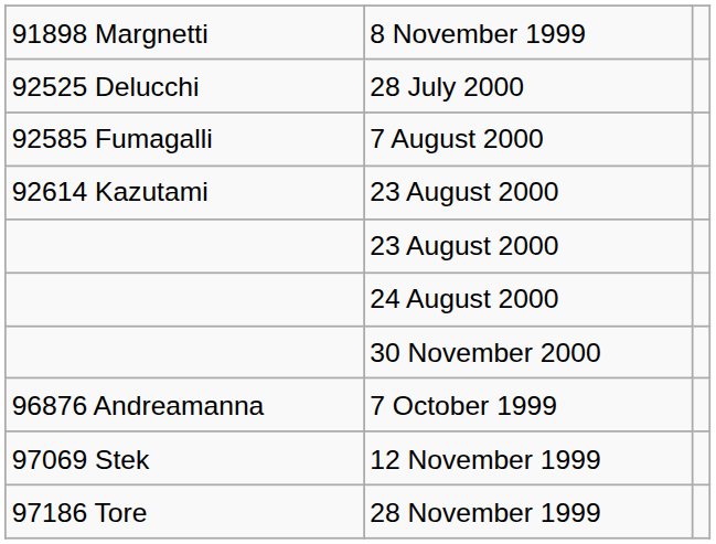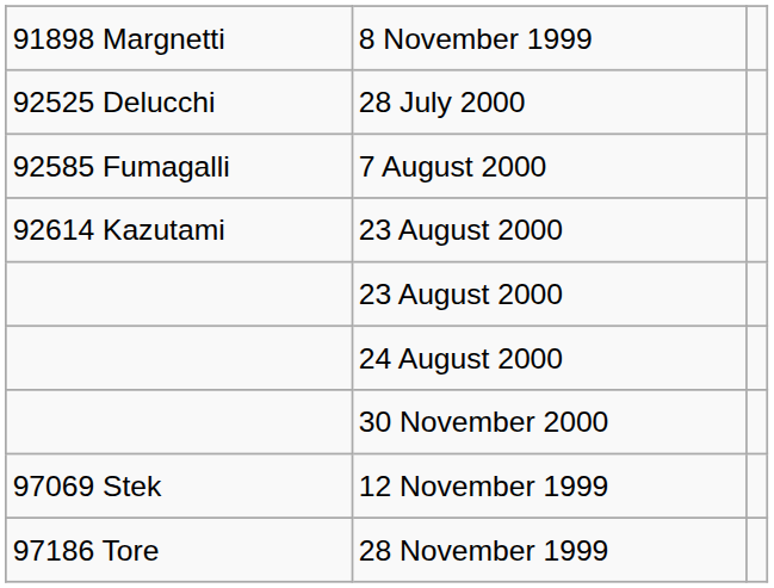- row: 96876 Andreamanna | 7 October 1999
